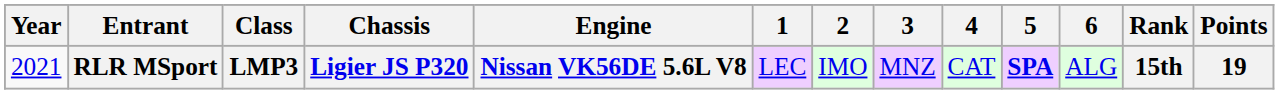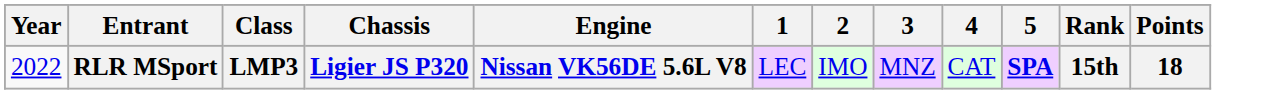- column: 6 | ALG
RLR MSport | Year: 2021 -> 2022
RLR MSport | Points: 19 -> 18
